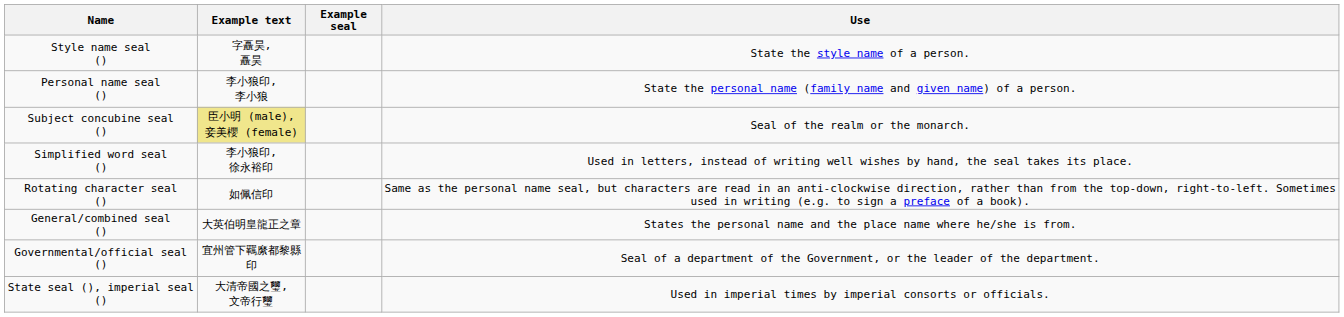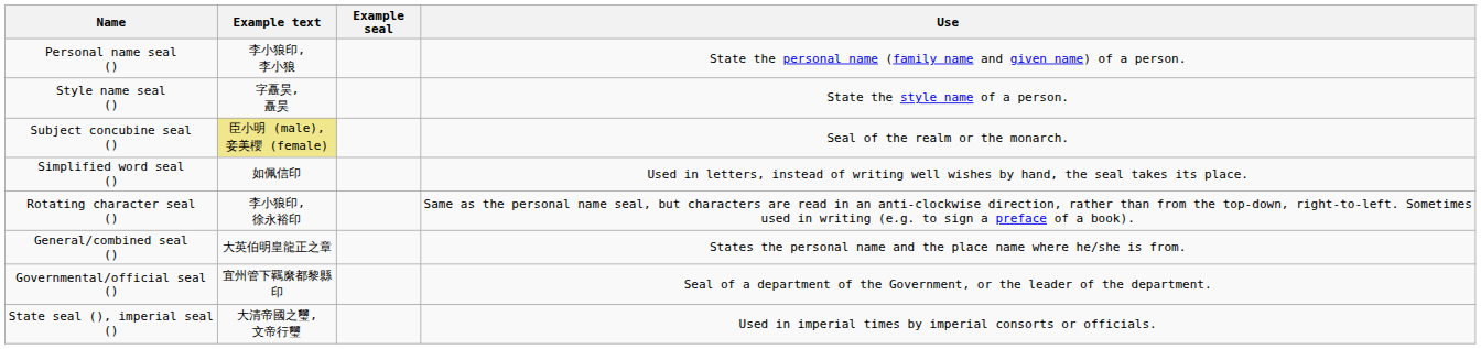rows swapped: Personal name seal () <-> Style name seal ()
Simplified word seal () | Example text: 李小狼印, 徐永裕印 -> 如佩信印
Rotating character seal () | Example text: 如佩信印 -> 李小狼印, 徐永裕印
